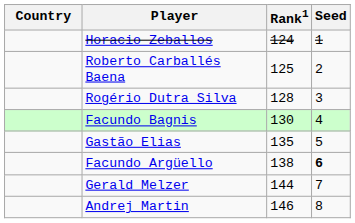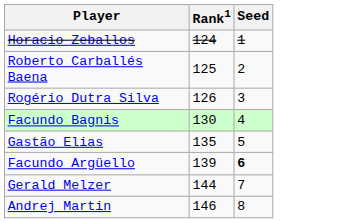- column: Country
Rogério Dutra Silva | Rank1: 128 -> 126
Facundo Argüello | Rank1: 138 -> 139
